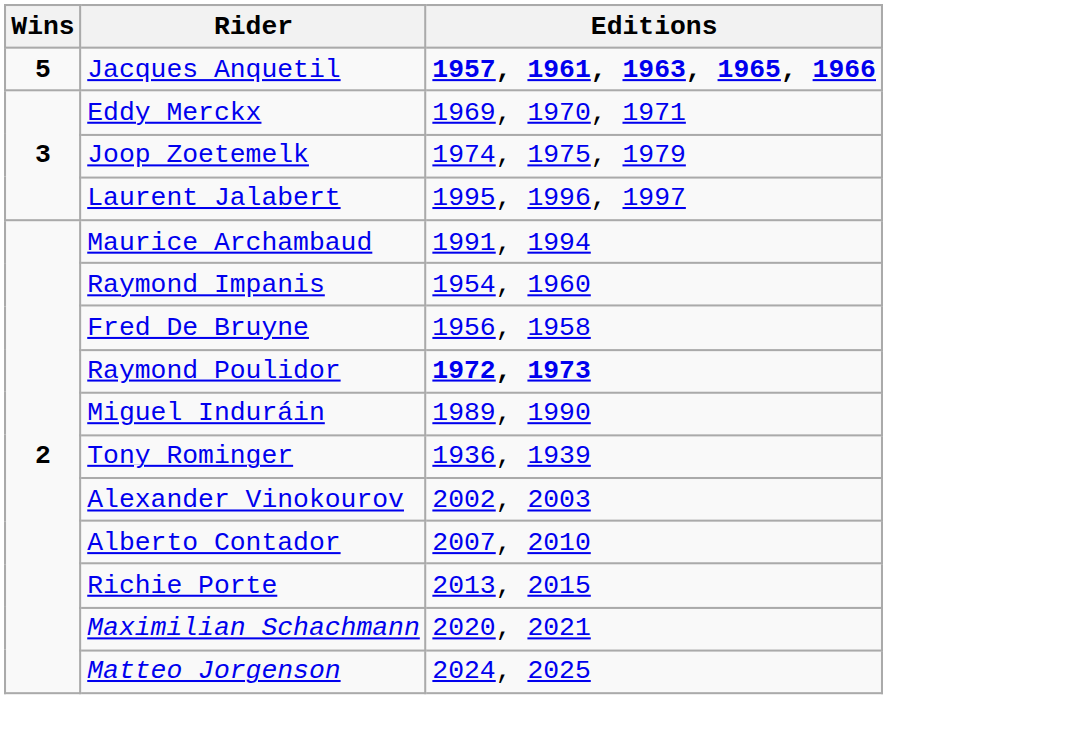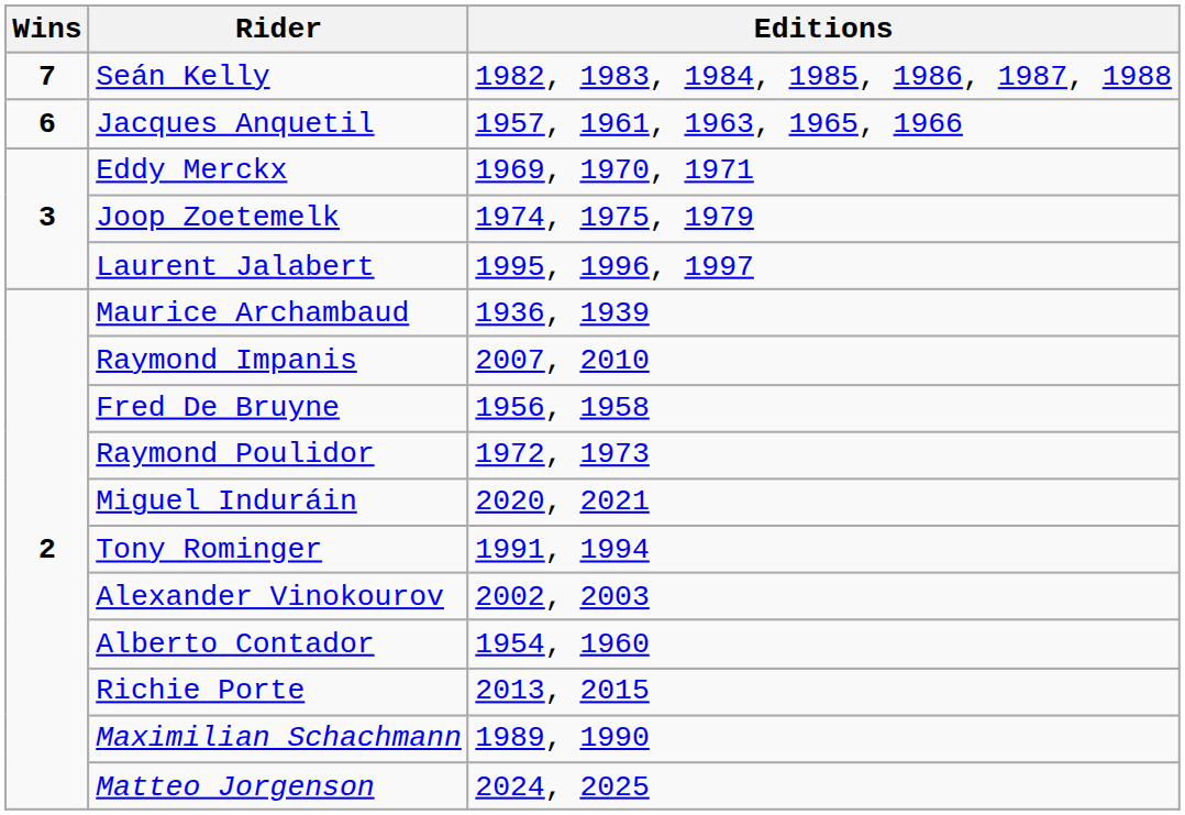+ row: 7 | Seán Kelly | 1982, 1983, 1984, 1985, 1986, 1987, 1988
Jacques Anquetil | Wins: 5 -> 6
Jacques Anquetil | Editions: bold -> normal
Maurice Archambaud | Editions: 1991, 1994 -> 1936, 1939
Raymond Impanis | Editions: 1954, 1960 -> 2007, 2010
Raymond Poulidor | Editions: bold -> normal
Miguel Induráin | Editions: 1989, 1990 -> 2020, 2021
Tony Rominger | Editions: 1936, 1939 -> 1991, 1994
Alberto Contador | Editions: 2007, 2010 -> 1954, 1960
Maximilian Schachmann | Editions: 2020, 2021 -> 1989, 1990
